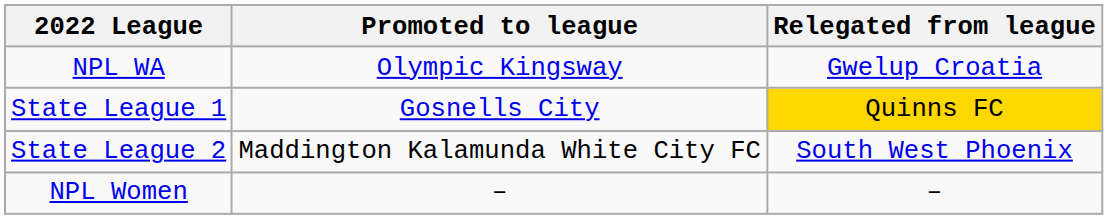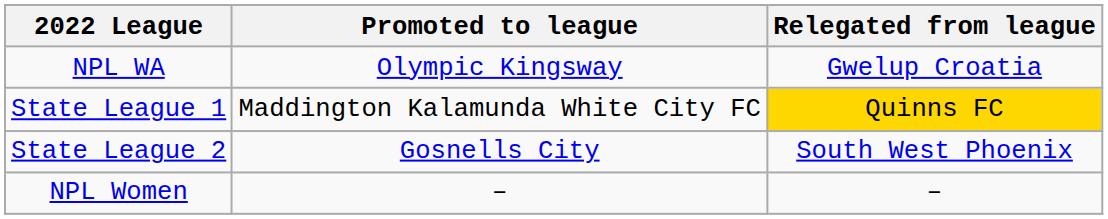State League 1 | Promoted to league: Gosnells City -> Maddington Kalamunda White City FC
State League 2 | Promoted to league: Maddington Kalamunda White City FC -> Gosnells City
